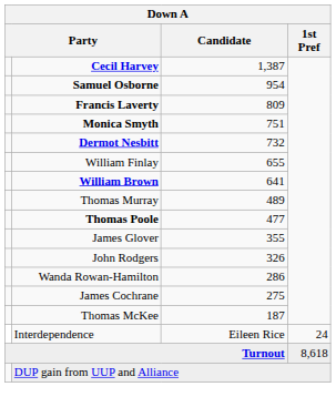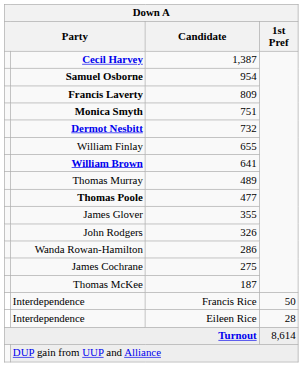+ row: Interdependence | Francis Rice | 50
Interdependence / Eileen Rice | 1st Pref: 24 -> 28
Turnout | 1st Pref: 8,618 -> 8,614
